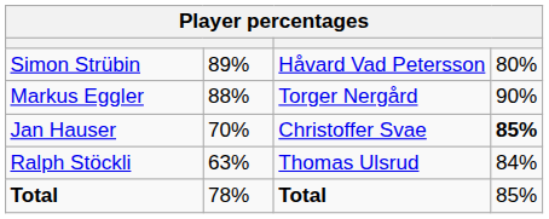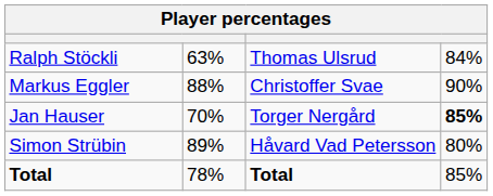rows swapped: Simon Strübin <-> Ralph Stöckli
Markus Eggler | column 3: Torger Nergård -> Christoffer Svae
Jan Hauser | column 3: Christoffer Svae -> Torger Nergård
